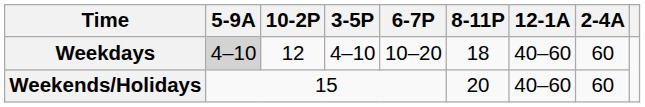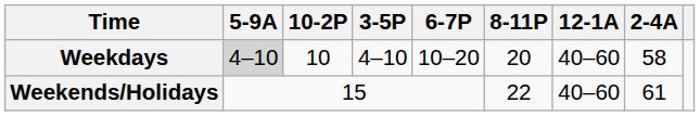Weekdays | 10-2P: 12 -> 10
Weekdays | 8-11P: 18 -> 20
Weekdays | 2-4A: 60 -> 58
Weekends/Holidays | 8-11P: 20 -> 22
Weekends/Holidays | 2-4A: 60 -> 61
